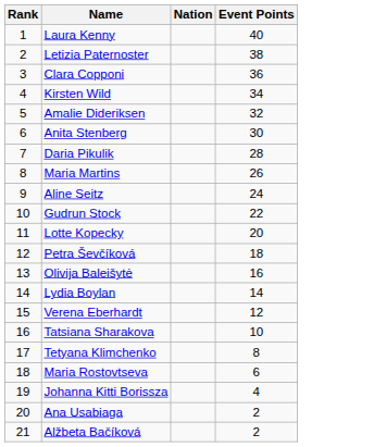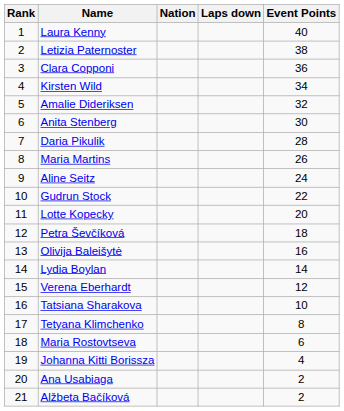+ column: Laps down
